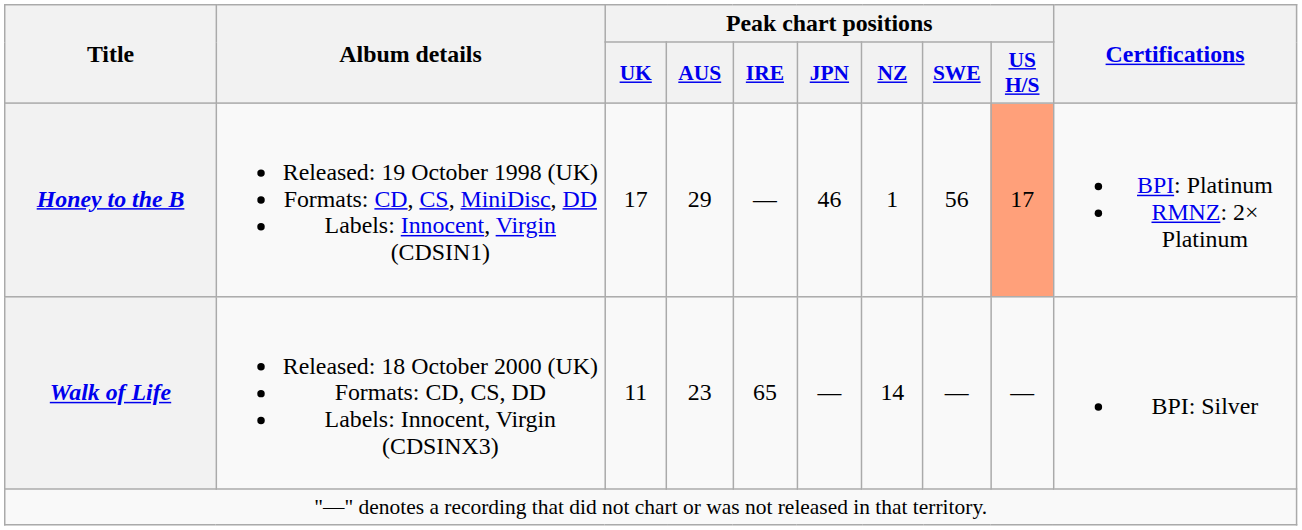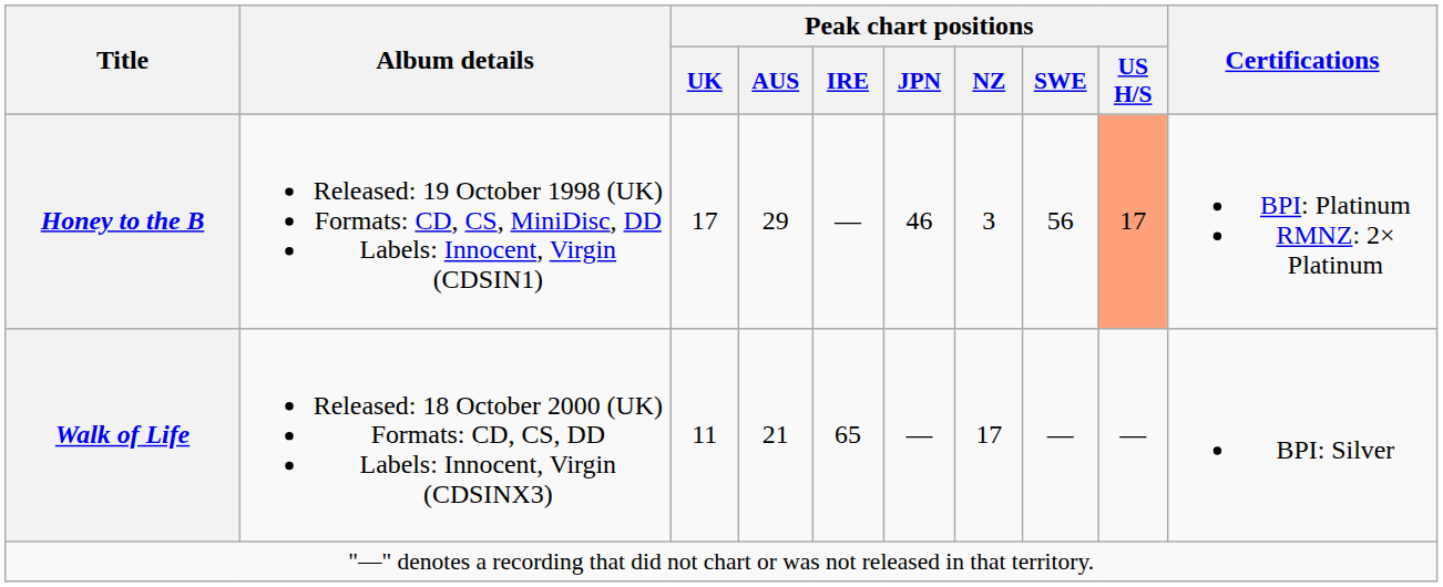Honey to the B | Peak chart positions / NZ: 1 -> 3
Walk of Life | Peak chart positions / AUS: 23 -> 21
Walk of Life | Peak chart positions / NZ: 14 -> 17
